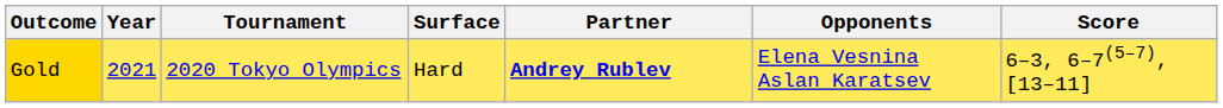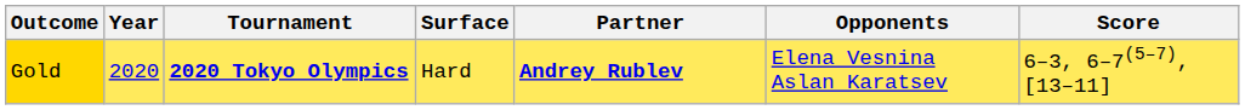Gold | Year: 2021 -> 2020
Gold | Tournament: normal -> bold
